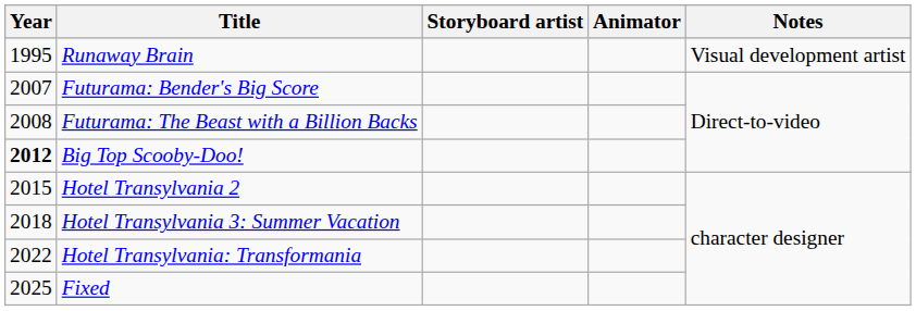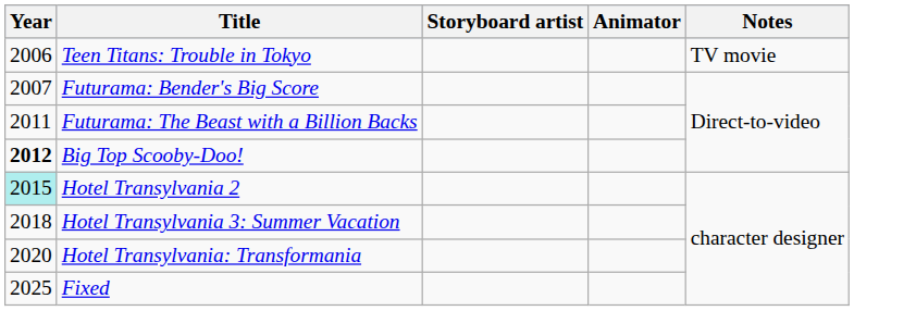- row: 1995 | Runaway Brain | Visual development artist
+ row: 2006 | Teen Titans: Trouble in Tokyo | TV movie
Futurama: The Beast with a Billion Backs | Year: 2008 -> 2011
Hotel Transylvania 2 | Year: no background -> paleturquoise background
Hotel Transylvania: Transformania | Year: 2022 -> 2020
